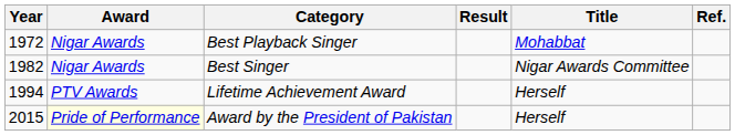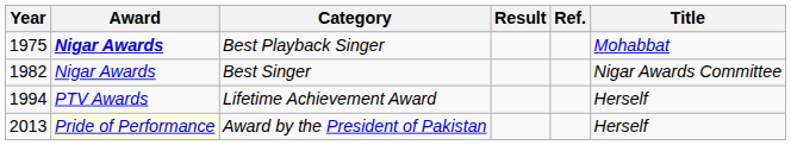columns swapped: Title <-> Ref.
Best Playback Singer | Year: 1972 -> 1975
Best Playback Singer | Award: normal -> bold
Award by the President of Pakistan | Year: 2015 -> 2013
